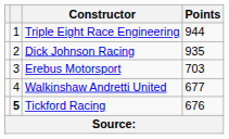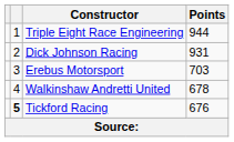Dick Johnson Racing | Points: 935 -> 931
Walkinshaw Andretti United | Points: 677 -> 678
